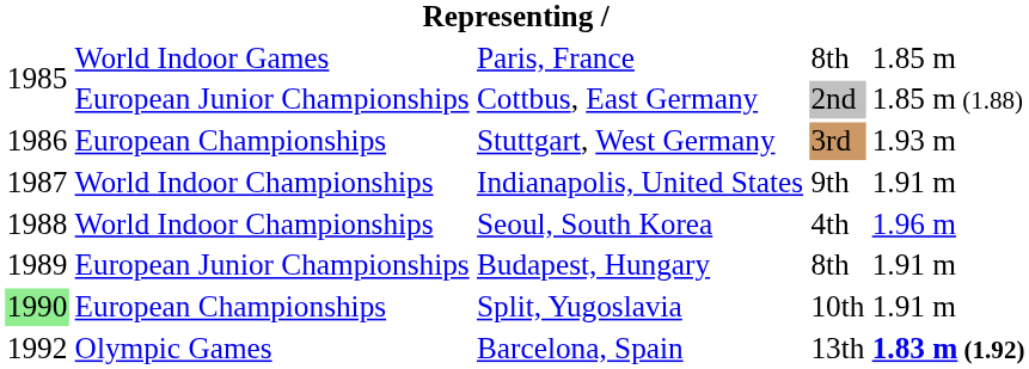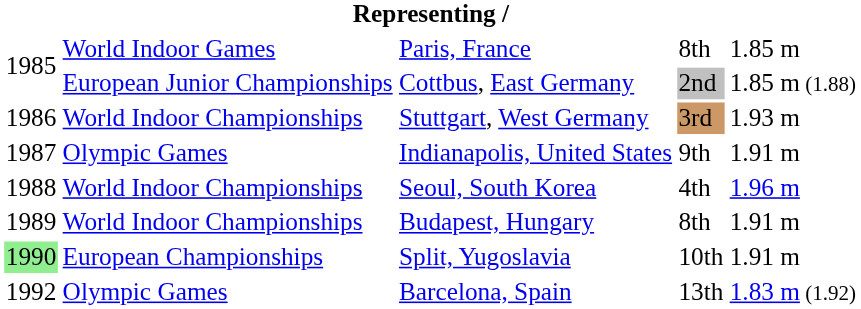Stuttgart, West Germany | column 2: European Championships -> World Indoor Championships
Indianapolis, United States | column 2: World Indoor Championships -> Olympic Games
Budapest, Hungary | column 2: European Junior Championships -> World Indoor Championships
Barcelona, Spain | column 5: bold -> normal
